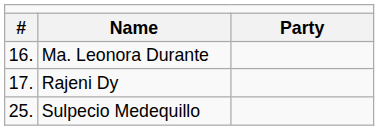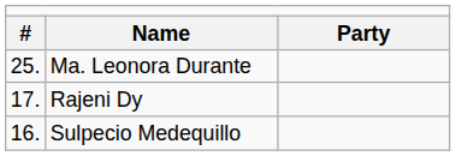Ma. Leonora Durante | column 1: 16. -> 25.
Sulpecio Medequillo | column 1: 25. -> 16.
